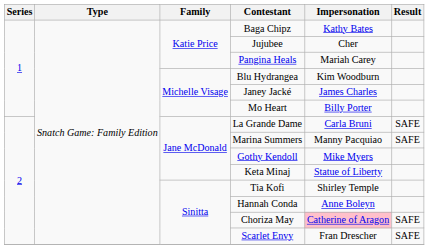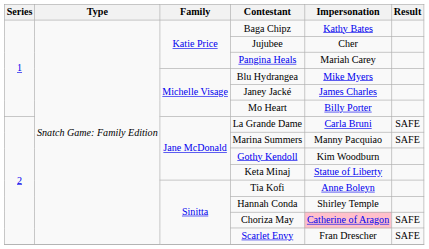Blu Hydrangea | Impersonation: Kim Woodburn -> Mike Myers
Gothy Kendoll | Impersonation: Mike Myers -> Kim Woodburn
Tia Kofi | Impersonation: Shirley Temple -> Anne Boleyn
Hannah Conda | Impersonation: Anne Boleyn -> Shirley Temple
